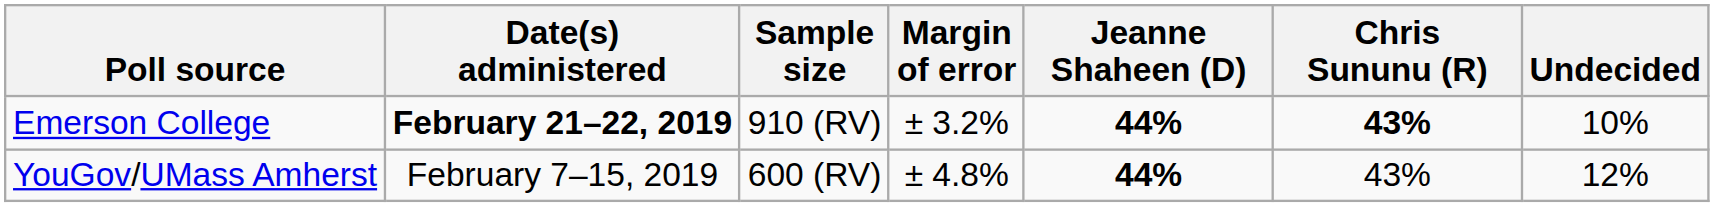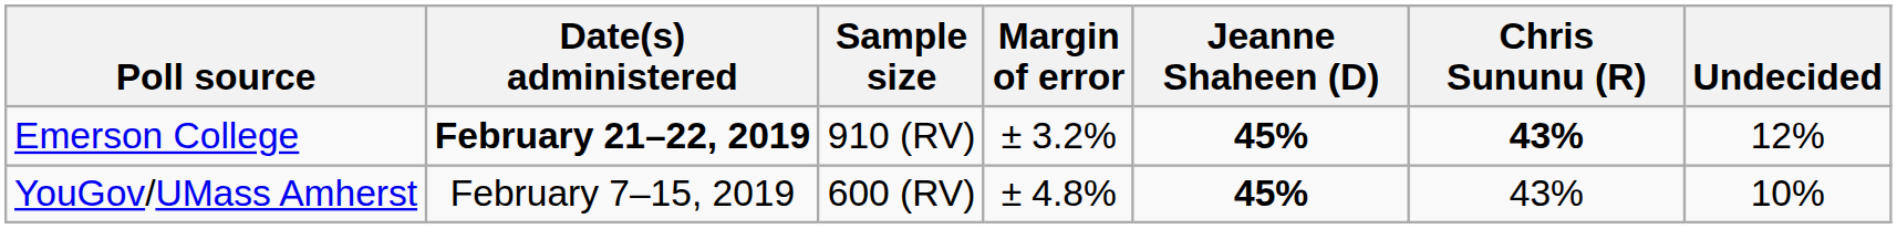Emerson College | Jeanne Shaheen (D): 44% -> 45%
Emerson College | Undecided: 10% -> 12%
YouGov/UMass Amherst | Jeanne Shaheen (D): 44% -> 45%
YouGov/UMass Amherst | Undecided: 12% -> 10%
